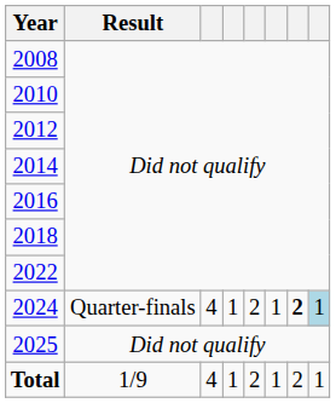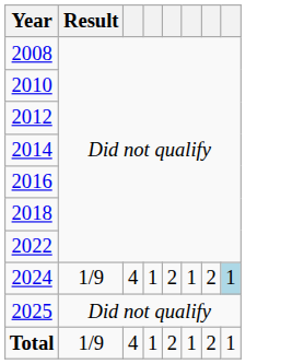2024 | Result: Quarter-finals -> 1/9
2024 | column 7: bold -> normal
